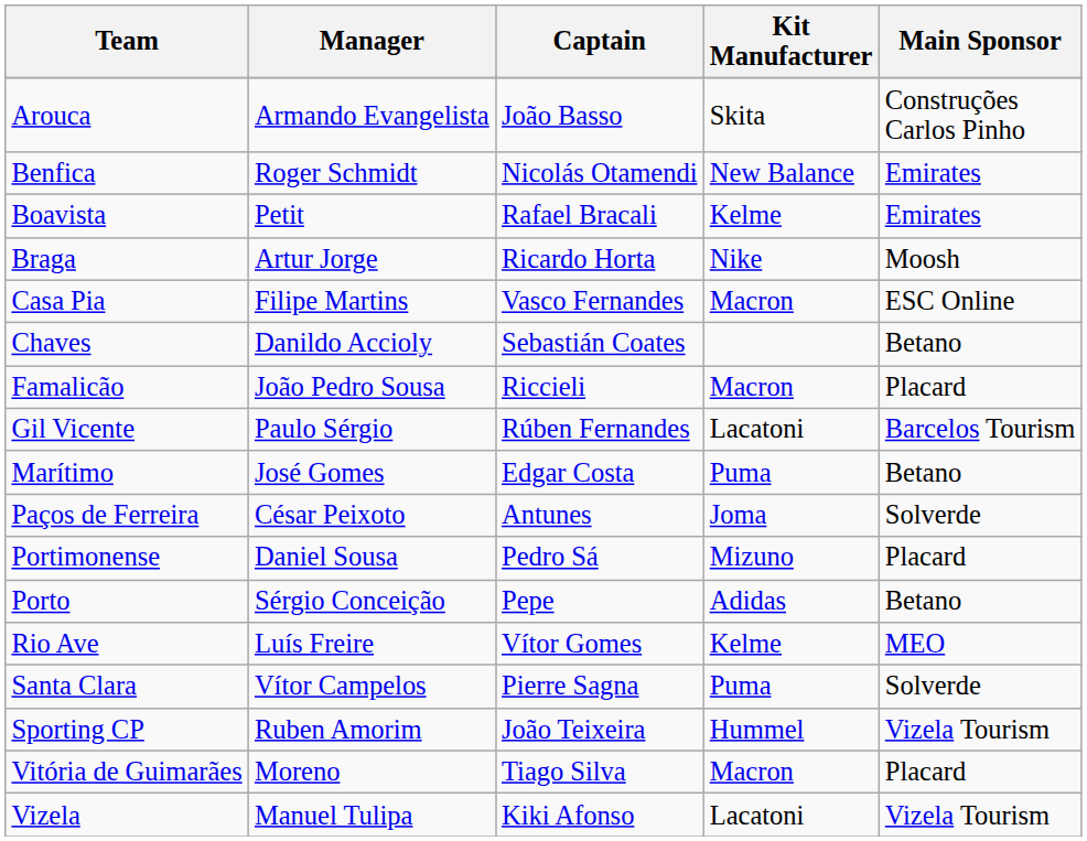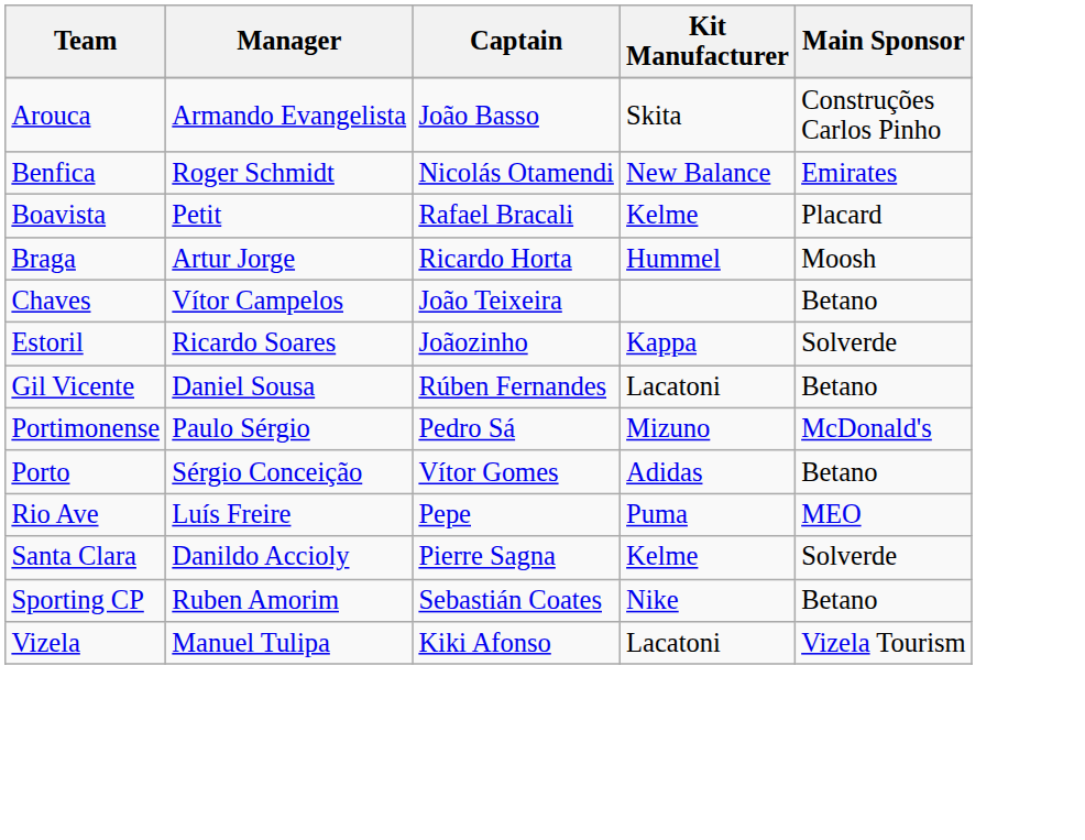Boavista | Main Sponsor: Emirates -> Placard
Braga | Kit Manufacturer: Nike -> Hummel
- row: Casa Pia | Filipe Martins | Vasco Fernandes | Macron | ESC Online
Chaves | Manager: Danildo Accioly -> Vítor Campelos
Chaves | Captain: Sebastián Coates -> João Teixeira
+ row: Estoril | Ricardo Soares | Joãozinho | Kappa | Solverde
- row: Famalicão | João Pedro Sousa | Riccieli | Macron | Placard
Gil Vicente | Manager: Paulo Sérgio -> Daniel Sousa
Gil Vicente | Main Sponsor: Barcelos Tourism -> Betano
- row: Marítimo | José Gomes | Edgar Costa | Puma | Betano
- row: Paços de Ferreira | César Peixoto | Antunes | Joma | Solverde
Portimonense | Manager: Daniel Sousa -> Paulo Sérgio
Portimonense | Main Sponsor: Placard -> McDonald's
Porto | Captain: Pepe -> Vítor Gomes
Rio Ave | Captain: Vítor Gomes -> Pepe
Rio Ave | Kit Manufacturer: Kelme -> Puma
Santa Clara | Manager: Vítor Campelos -> Danildo Accioly
Santa Clara | Kit Manufacturer: Puma -> Kelme
Sporting CP | Captain: João Teixeira -> Sebastián Coates
Sporting CP | Kit Manufacturer: Hummel -> Nike
Sporting CP | Main Sponsor: Vizela Tourism -> Betano
- row: Vitória de Guimarães | Moreno | Tiago Silva | Macron | Placard
